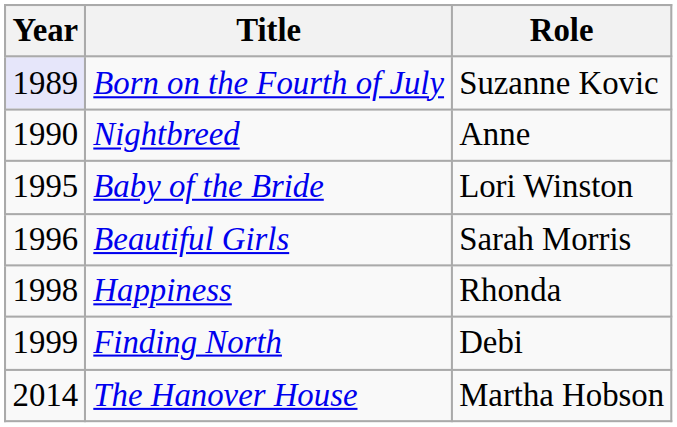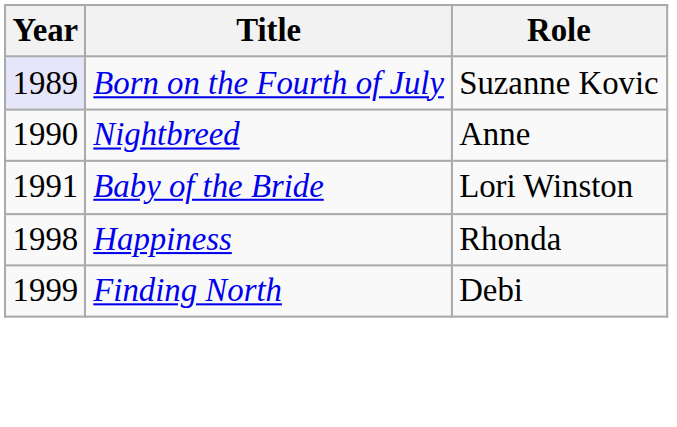Baby of the Bride | Year: 1995 -> 1991
- row: 1996 | Beautiful Girls | Sarah Morris
- row: 2014 | The Hanover House | Martha Hobson
